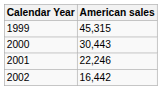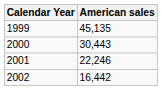1999 | American sales: 45,315 -> 45,135
